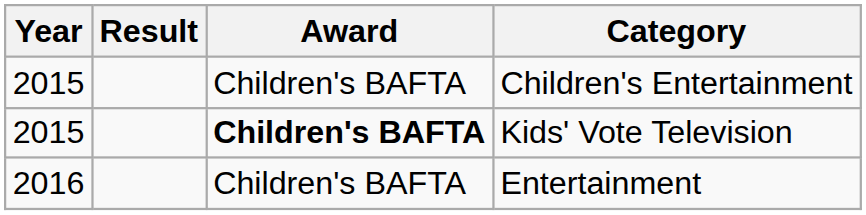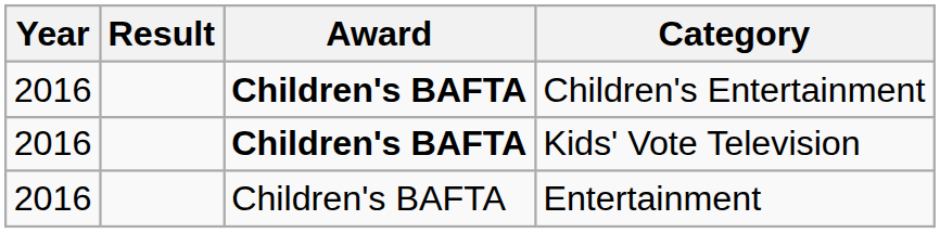Children's Entertainment | Year: 2015 -> 2016
Children's Entertainment | Award: normal -> bold
Kids' Vote Television | Year: 2015 -> 2016
